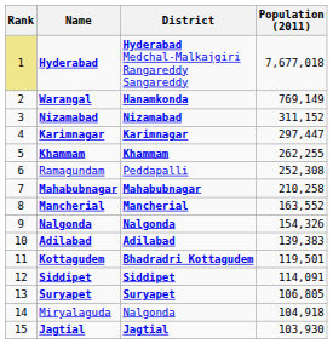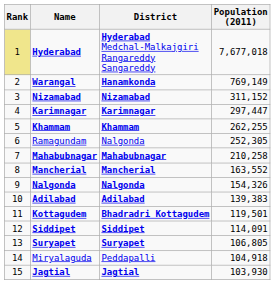Ramagundam | District: Peddapalli -> Nalgonda
Ramagundam | Population (2011): 252,308 -> 252,305
Miryalaguda | District: Nalgonda -> Peddapalli
